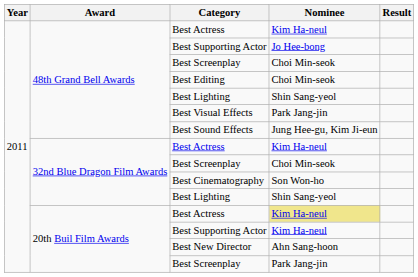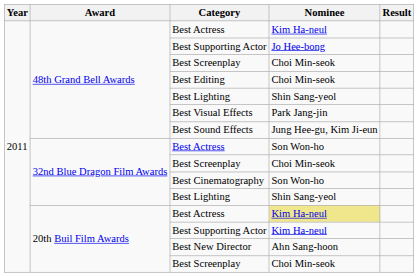32nd Blue Dragon Film Awards / Best Actress | Nominee: Kim Ha-neul -> Son Won-ho
20th Buil Film Awards / Best Screenplay | Nominee: Park Jang-jin -> Choi Min-seok
